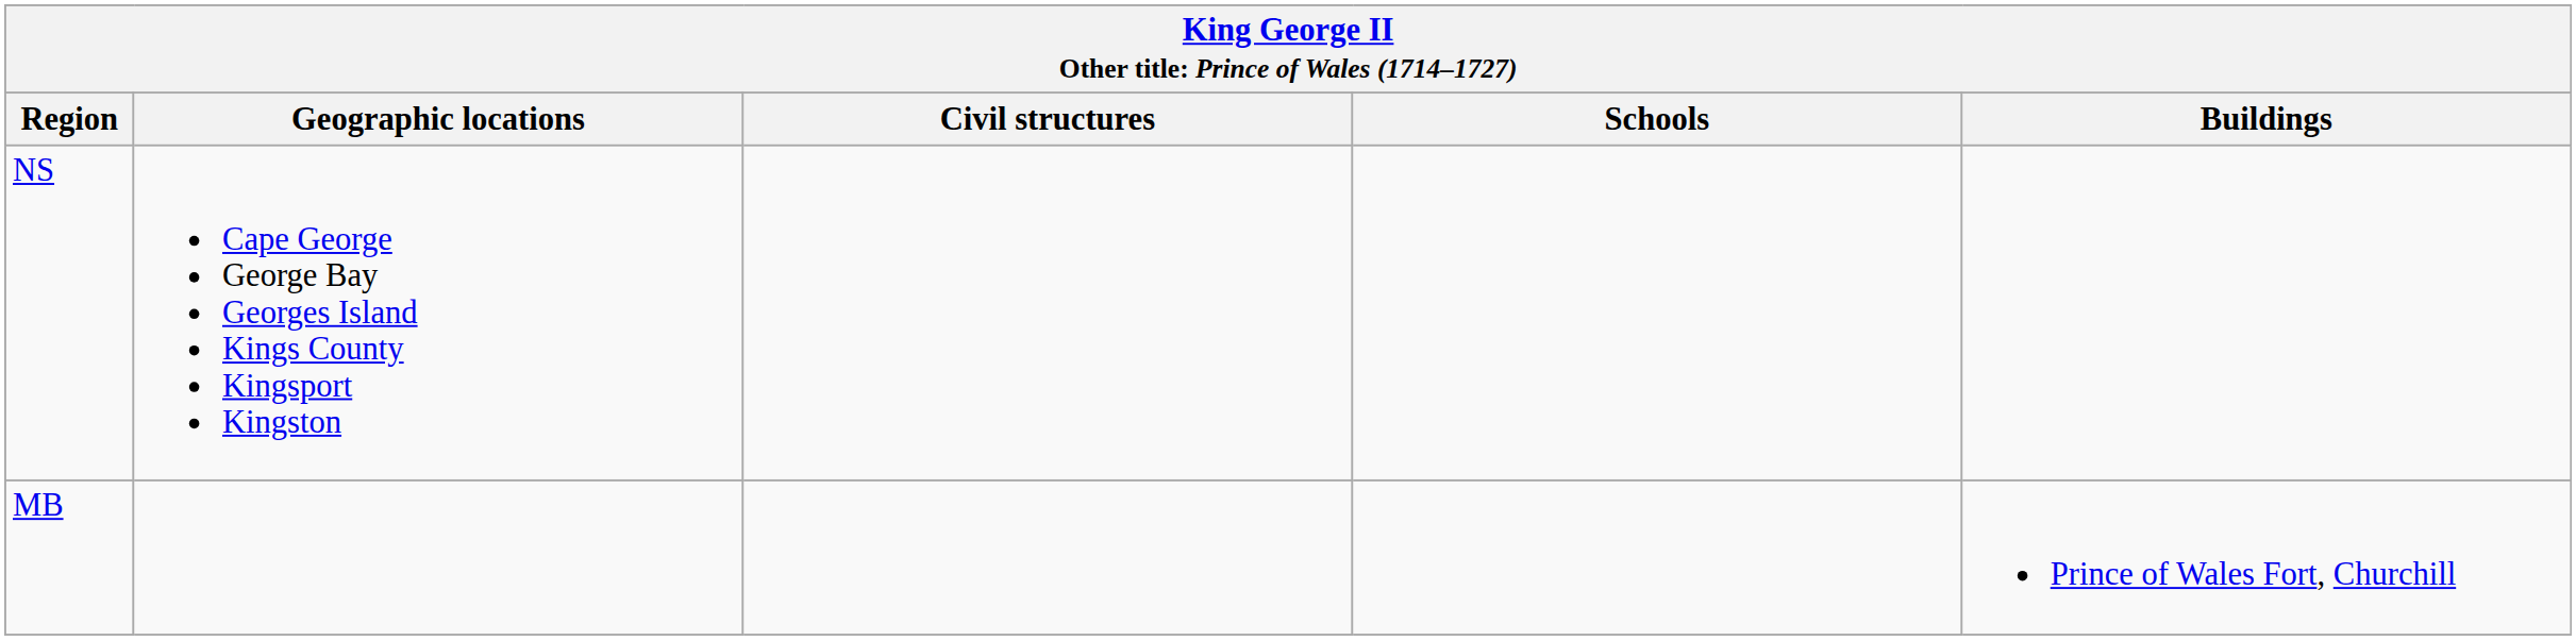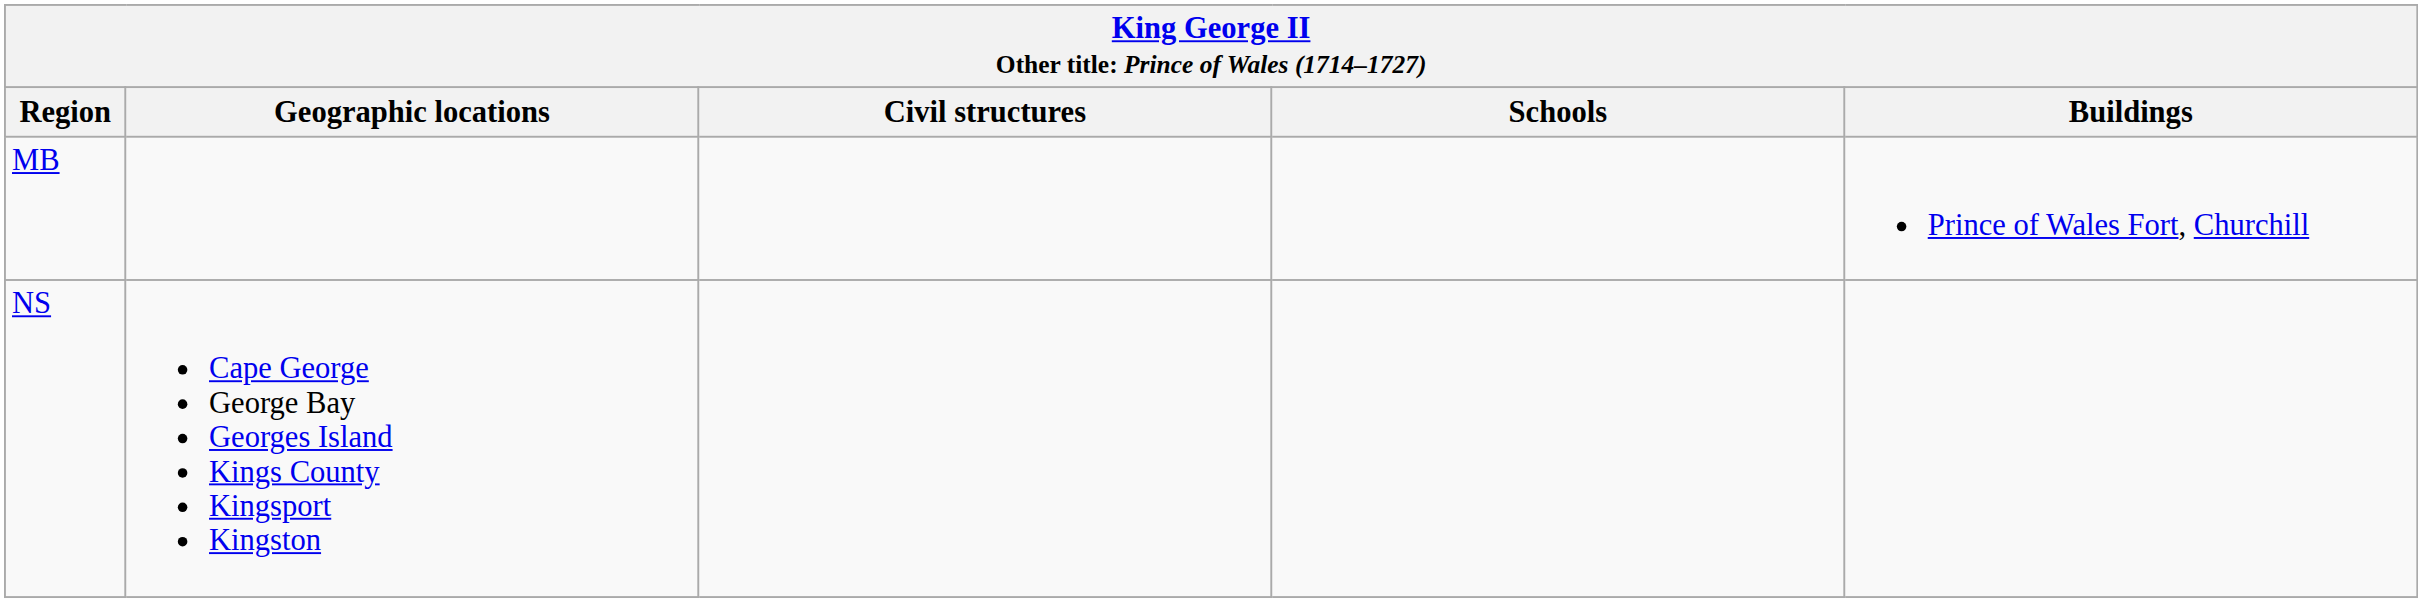rows swapped: MB <-> NS
